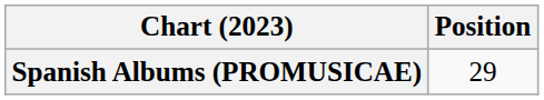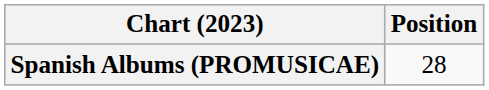Spanish Albums (PROMUSICAE) | Position: 29 -> 28
